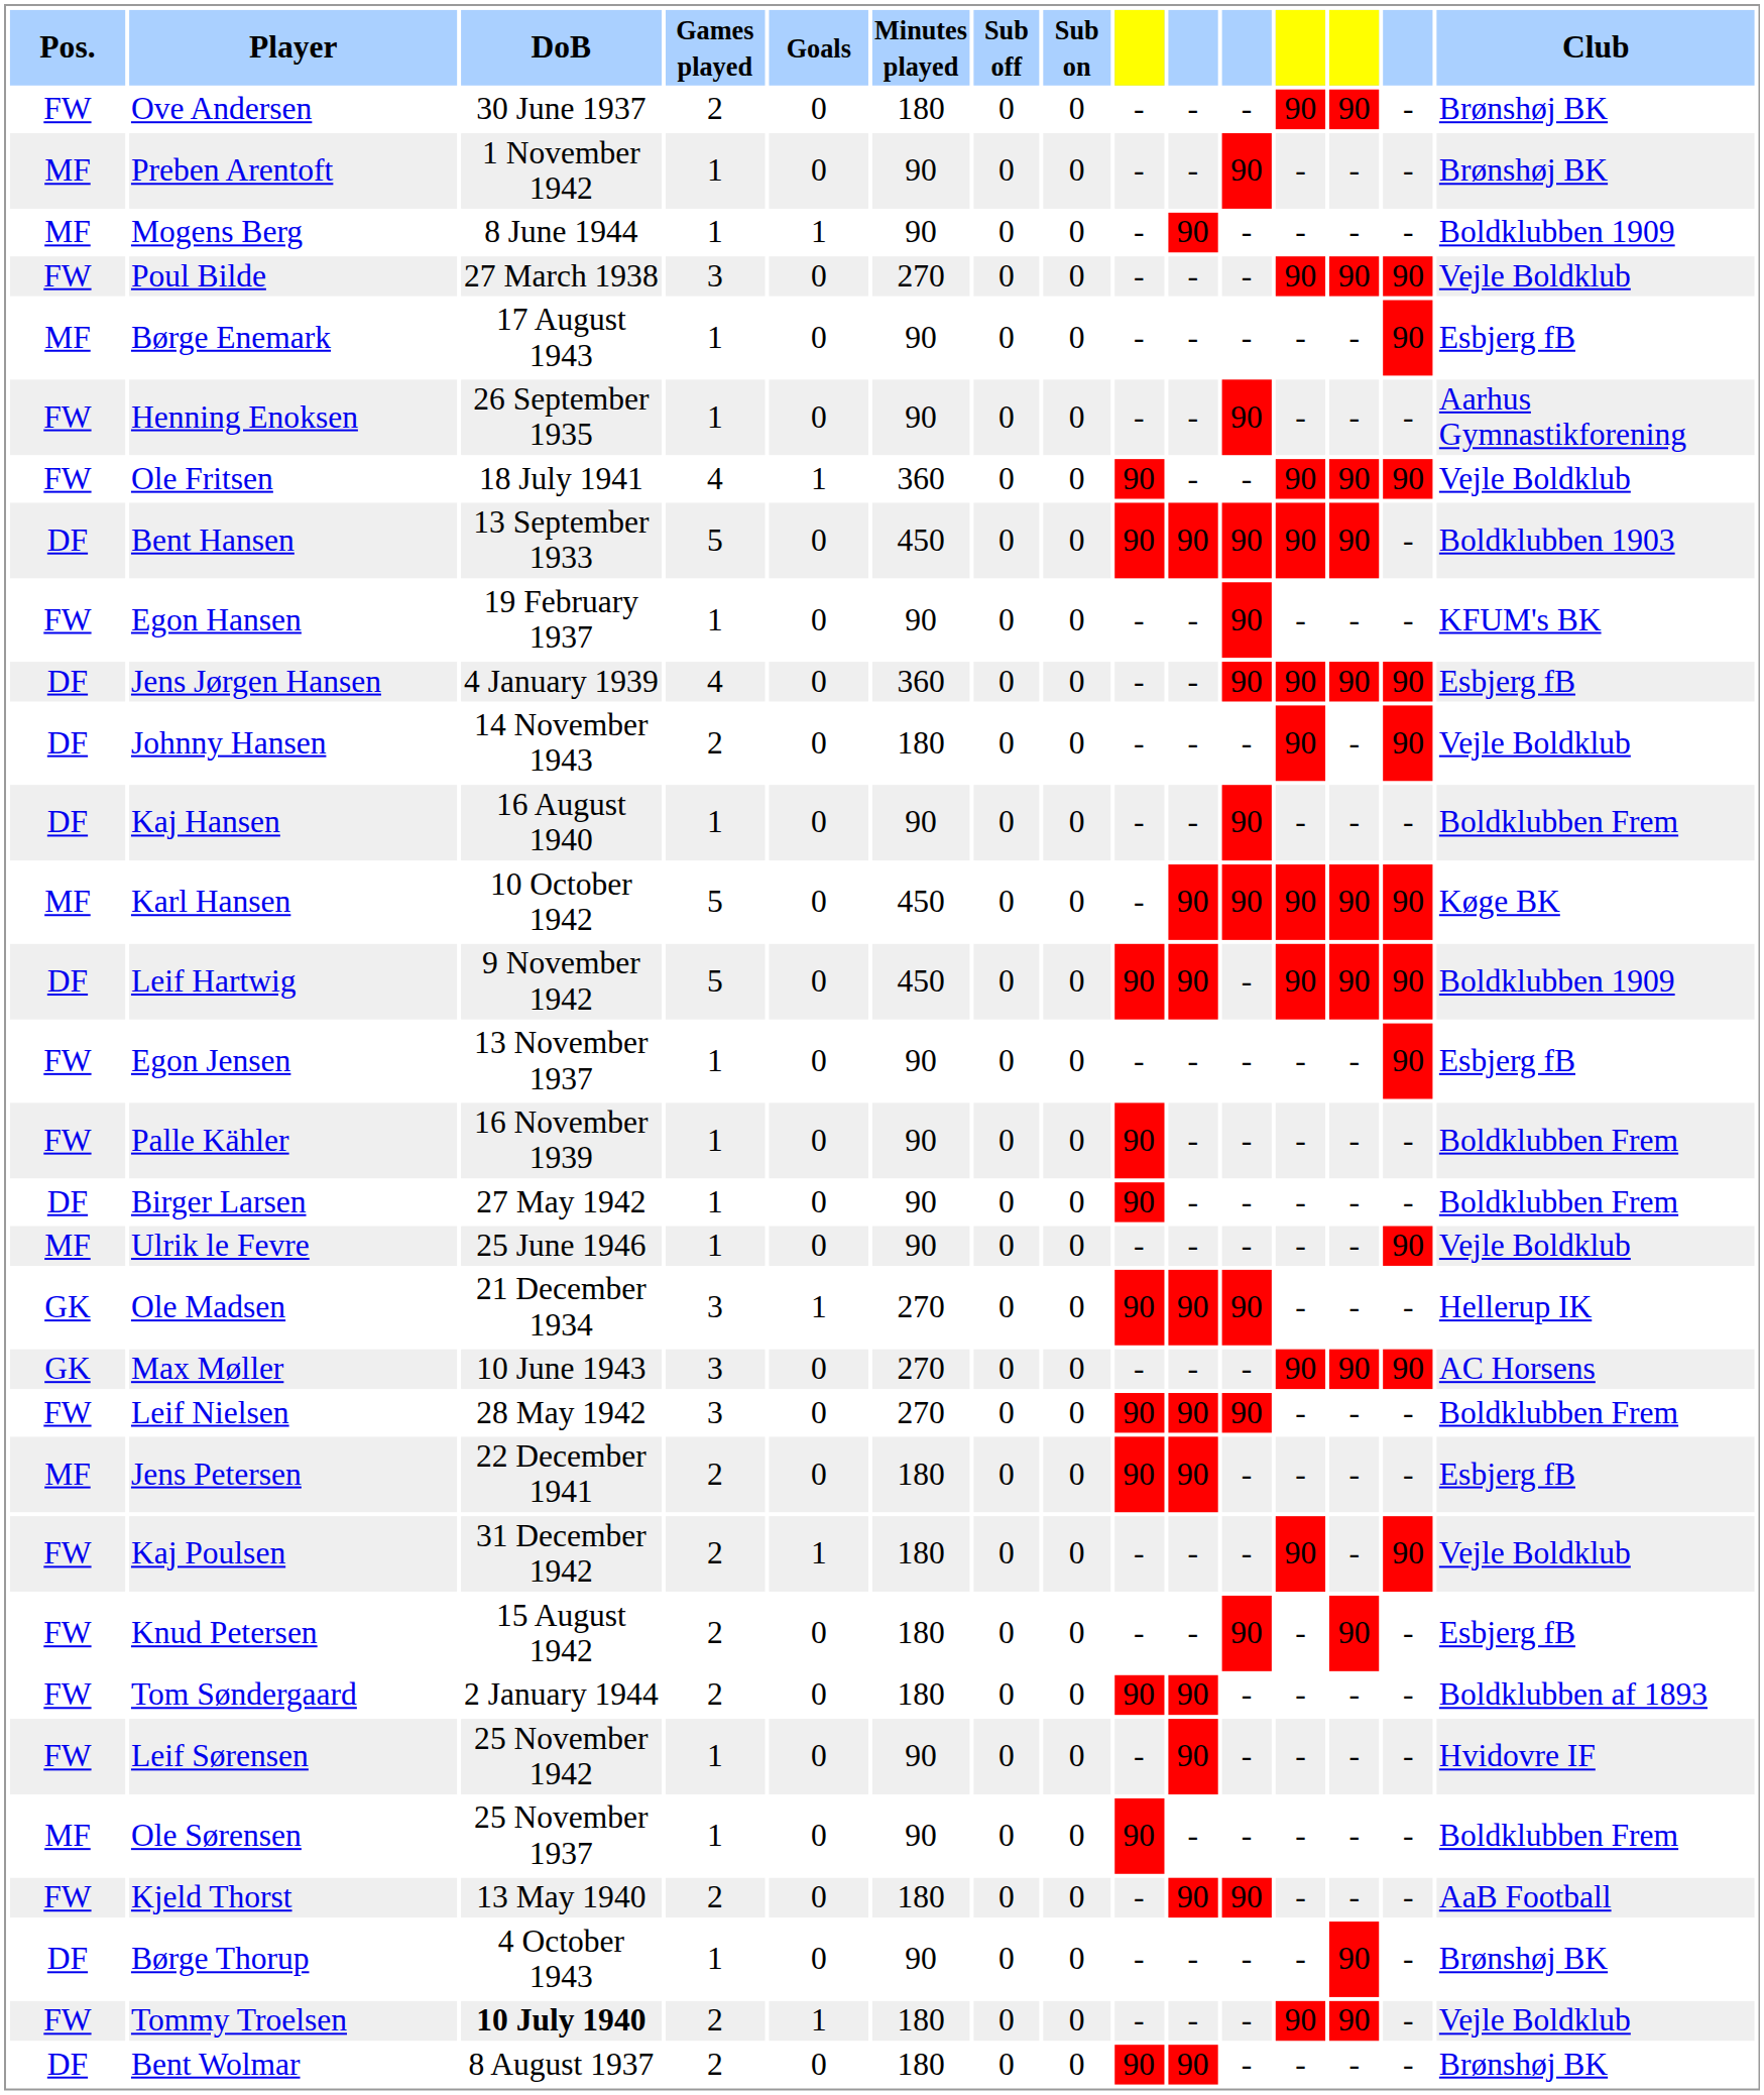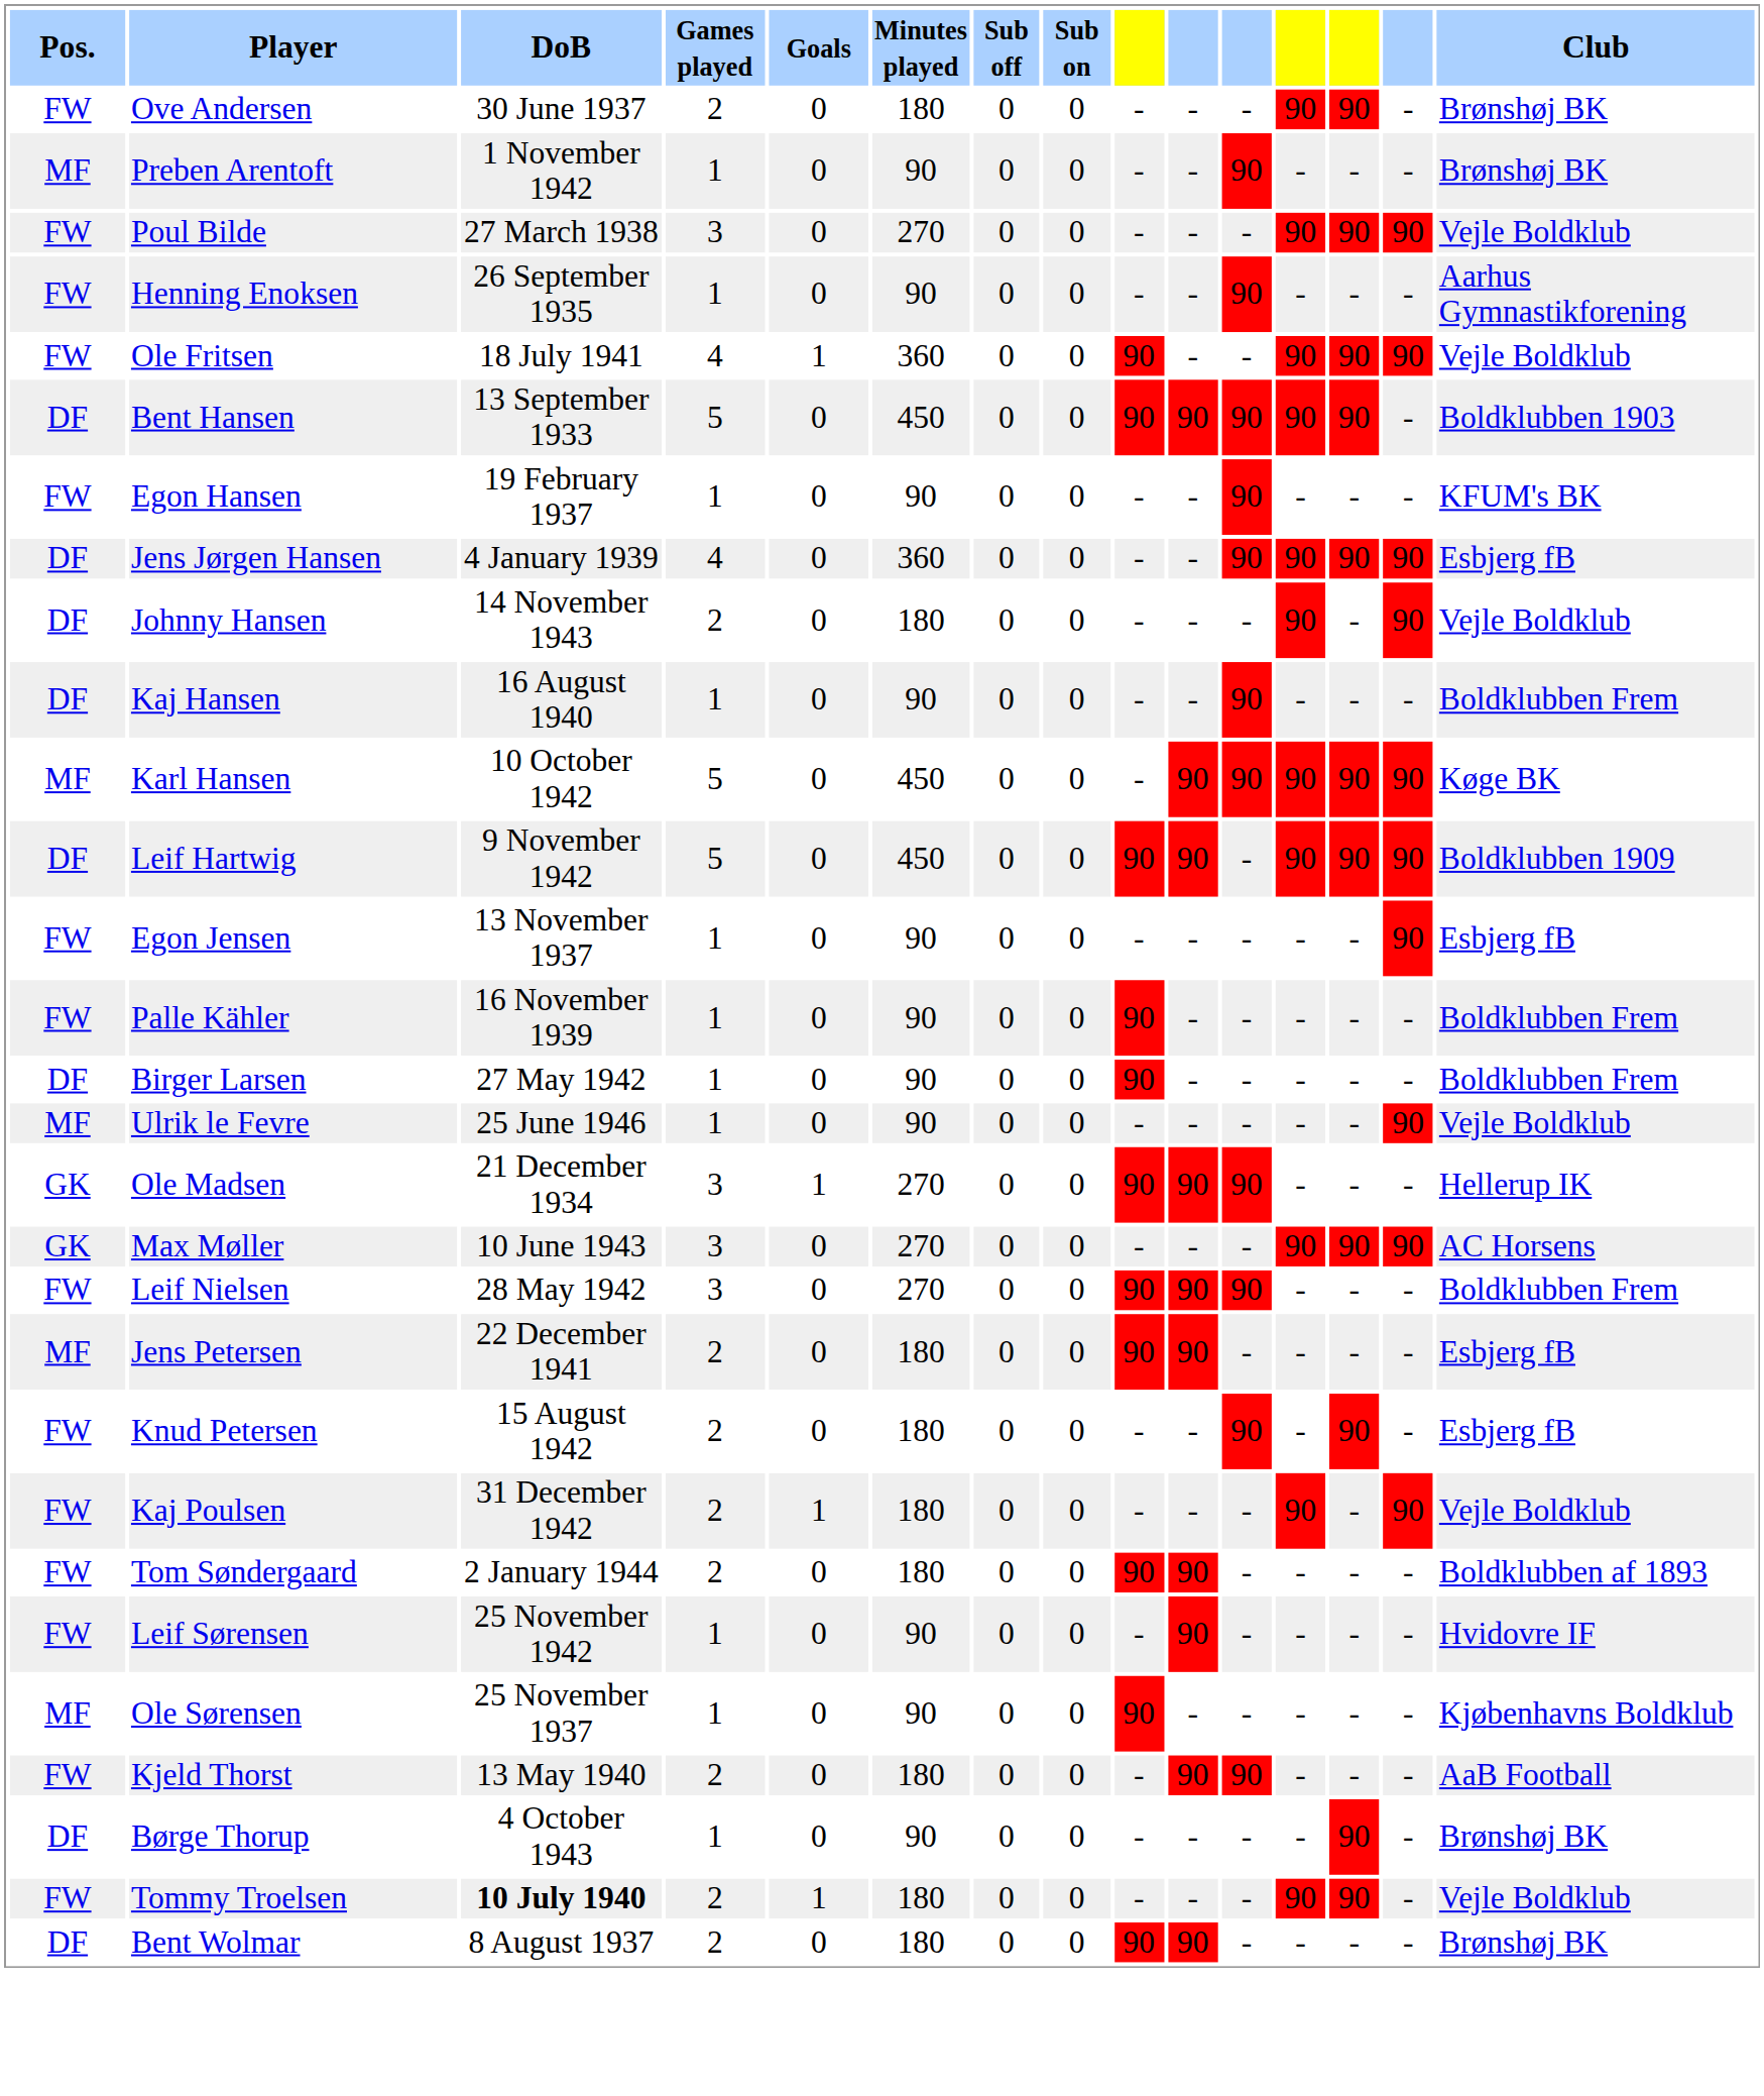- row: MF | Mogens Berg | 8 June 1944 | 1 | 1 | 90 | 0 | 0 | - | 90 | - | - | - | - | Boldklubben 1909
- row: MF | Børge Enemark | 17 August 1943 | 1 | 0 | 90 | 0 | 0 | - | - | - | - | - | 90 | Esbjerg fB
rows swapped: Knud Petersen <-> Kaj Poulsen
Ole Sørensen | Club: Boldklubben Frem -> Kjøbenhavns Boldklub
